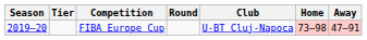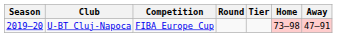columns swapped: Tier <-> Club
